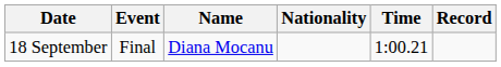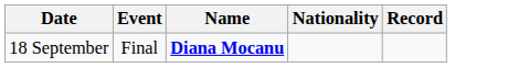- column: Time | 1:00.21
18 September | Name: normal -> bold
